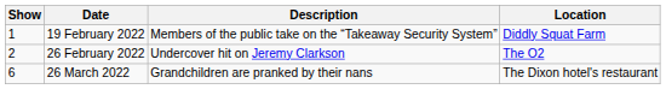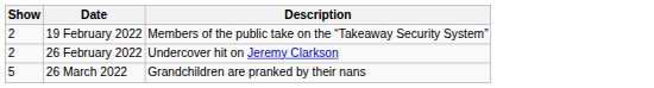- column: Location | Diddly Squat Farm | The O2 | The Dixon hotel's restaurant
19 February 2022 | Show: 1 -> 2
26 March 2022 | Show: 6 -> 5
